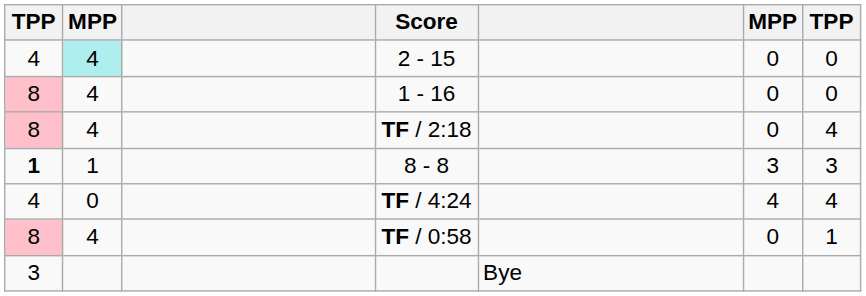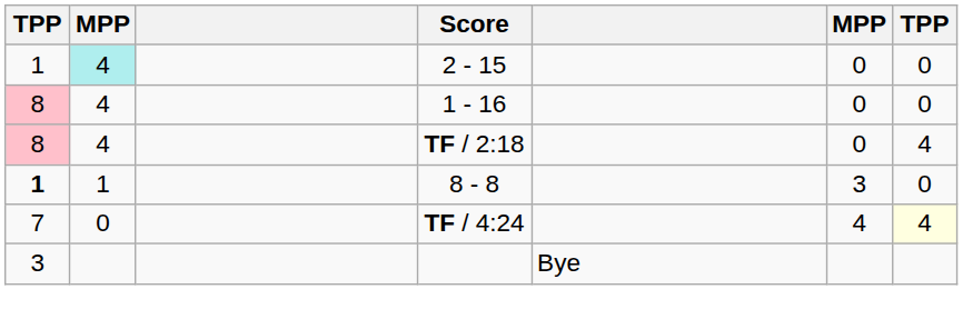2 - 15 | column 1: 4 -> 1
8 - 8 | column 7: 3 -> 0
TF / 4:24 | column 1: 4 -> 7
TF / 4:24 | column 7: no background -> lightyellow background
- row: 8 | 4 | TF / 0:58 | 0 | 1
